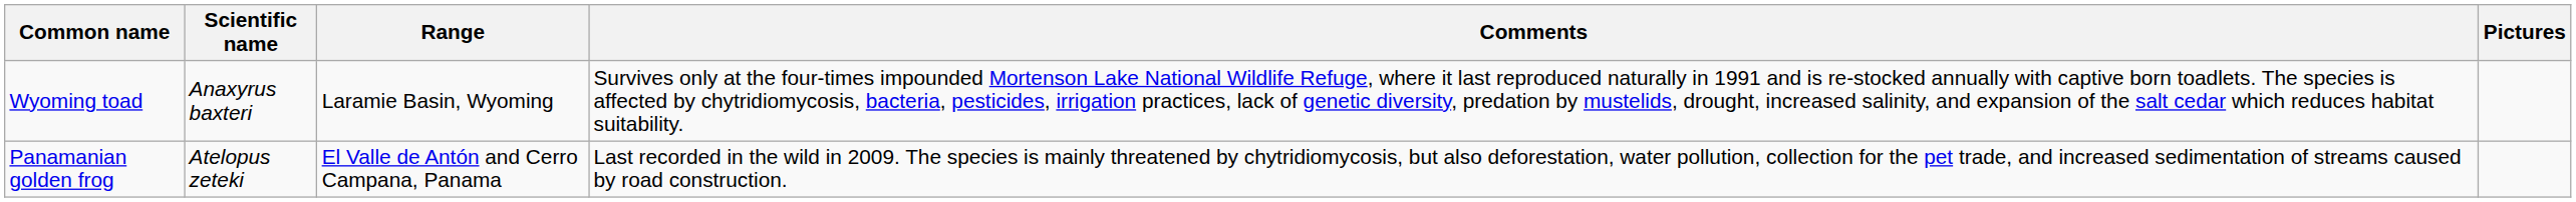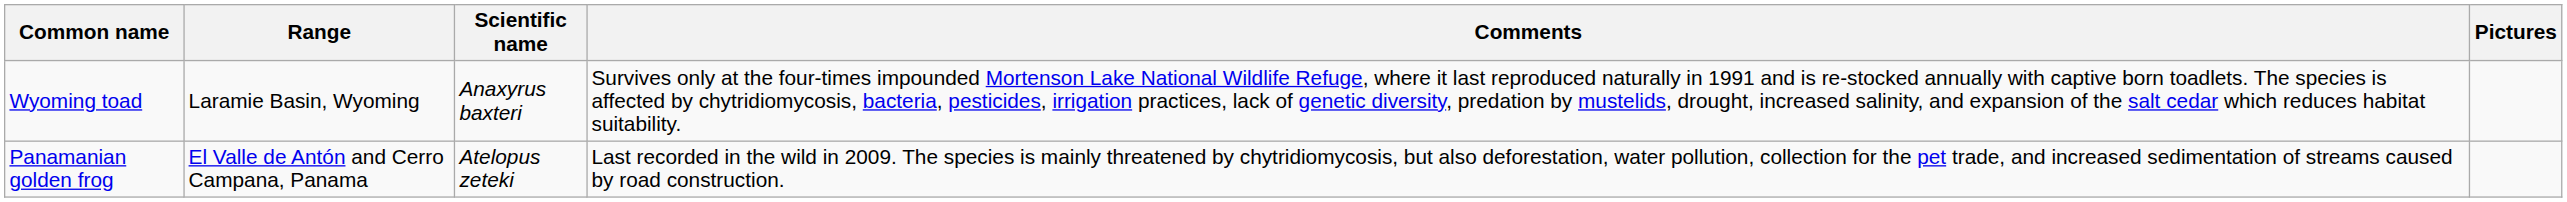columns swapped: Scientific name <-> Range
